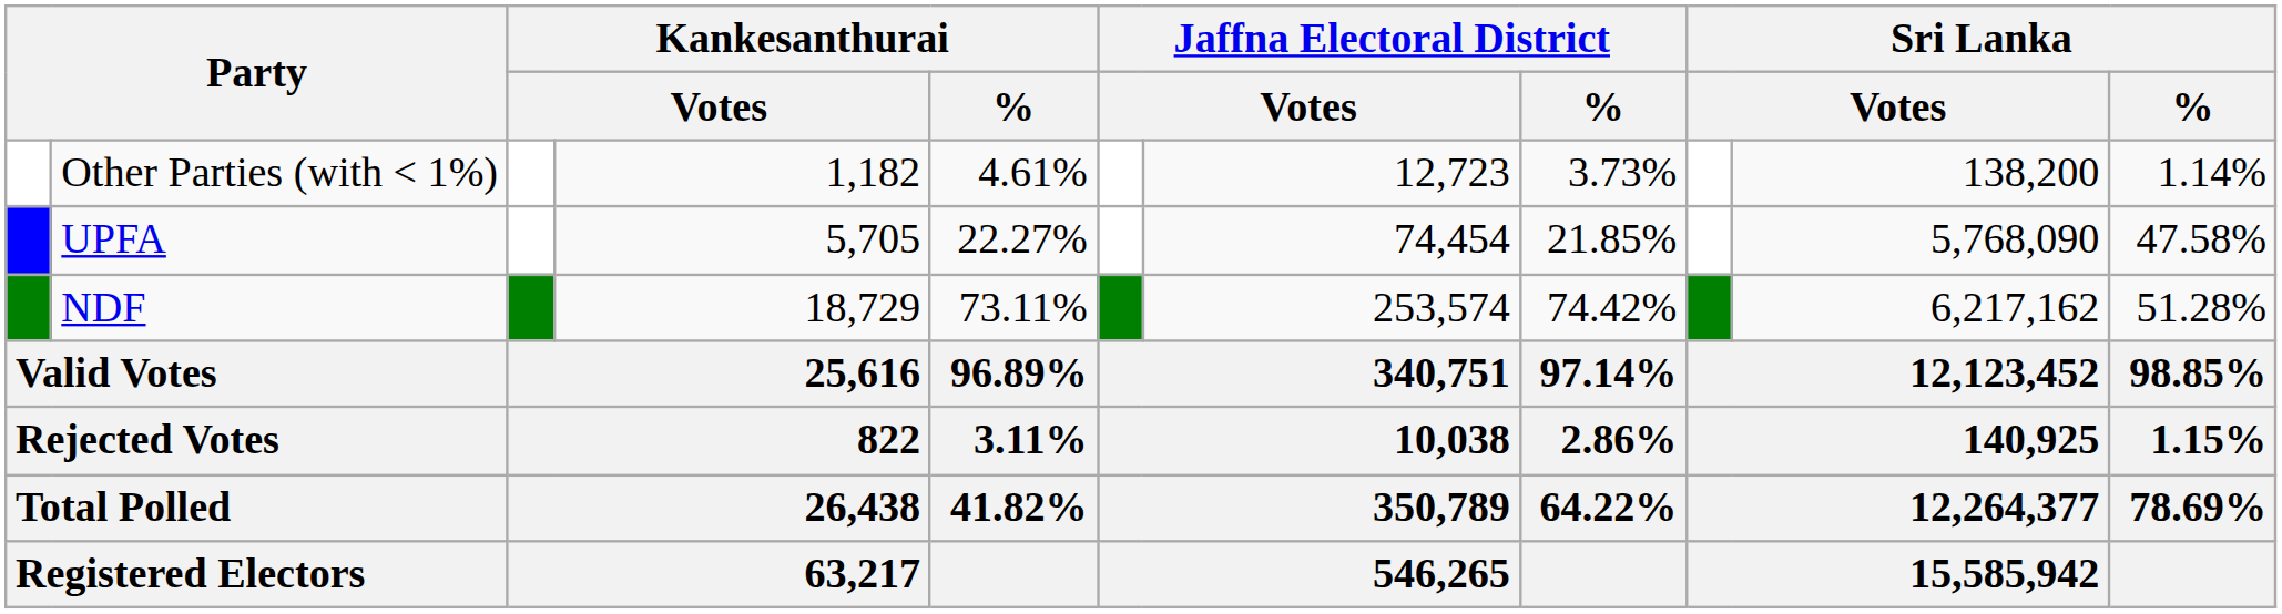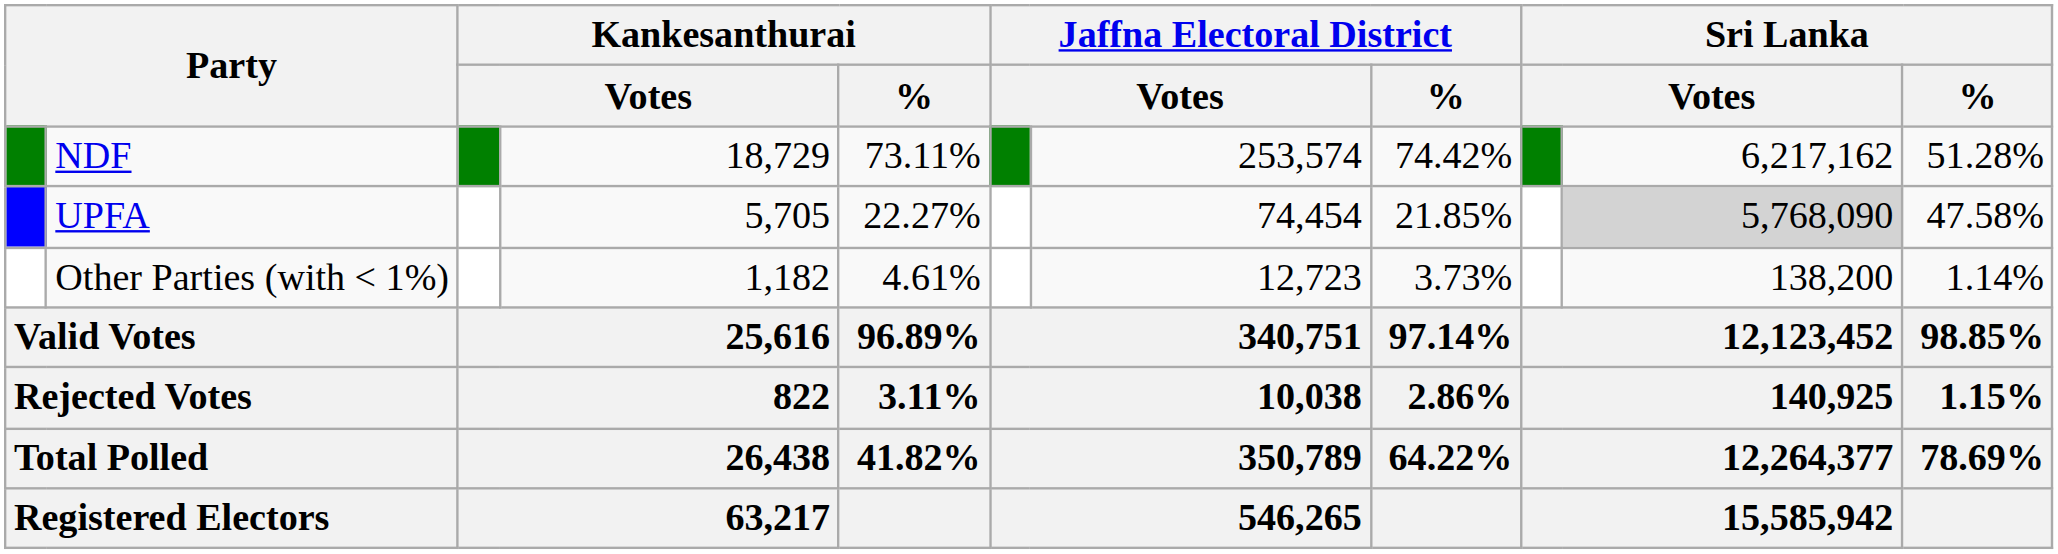rows swapped: NDF <-> Other Parties (with < 1%)
UPFA | column 10: no background -> lightgrey background
